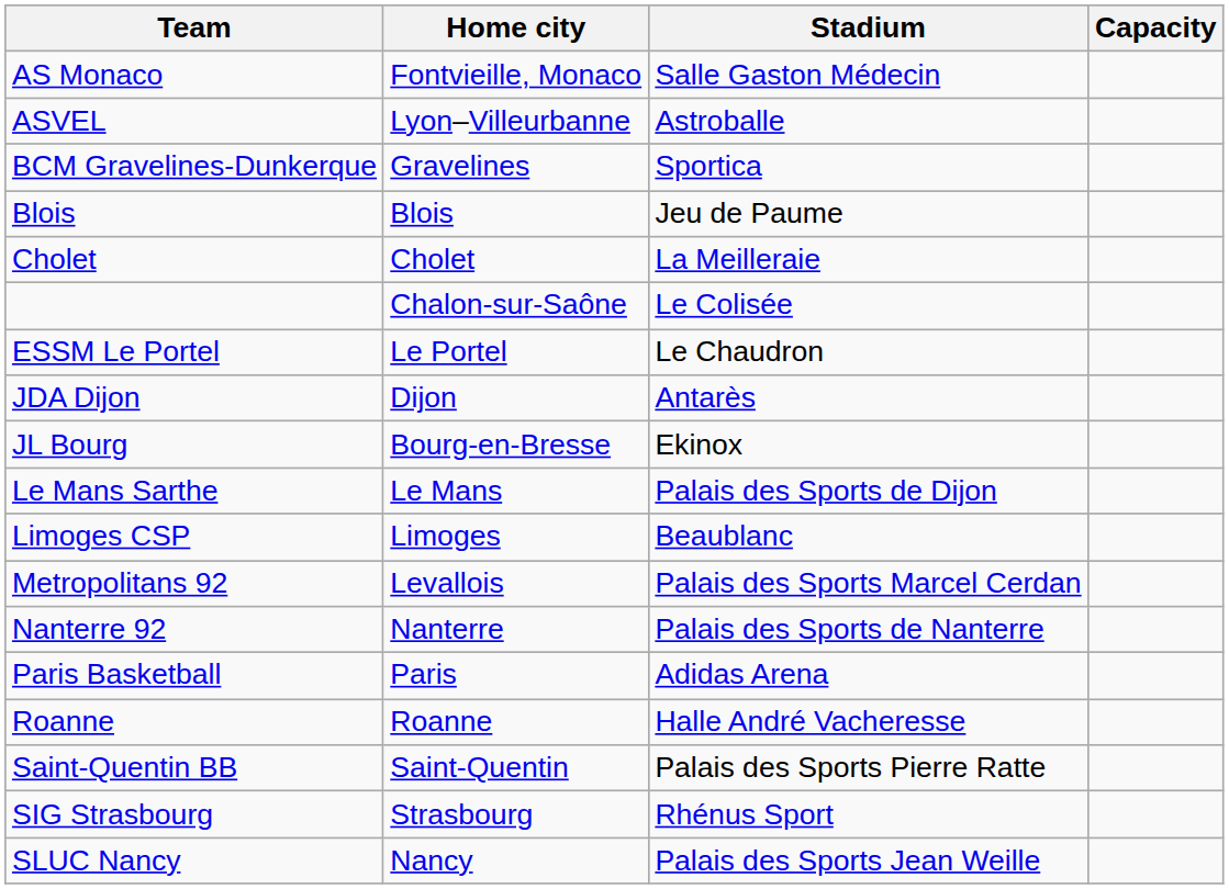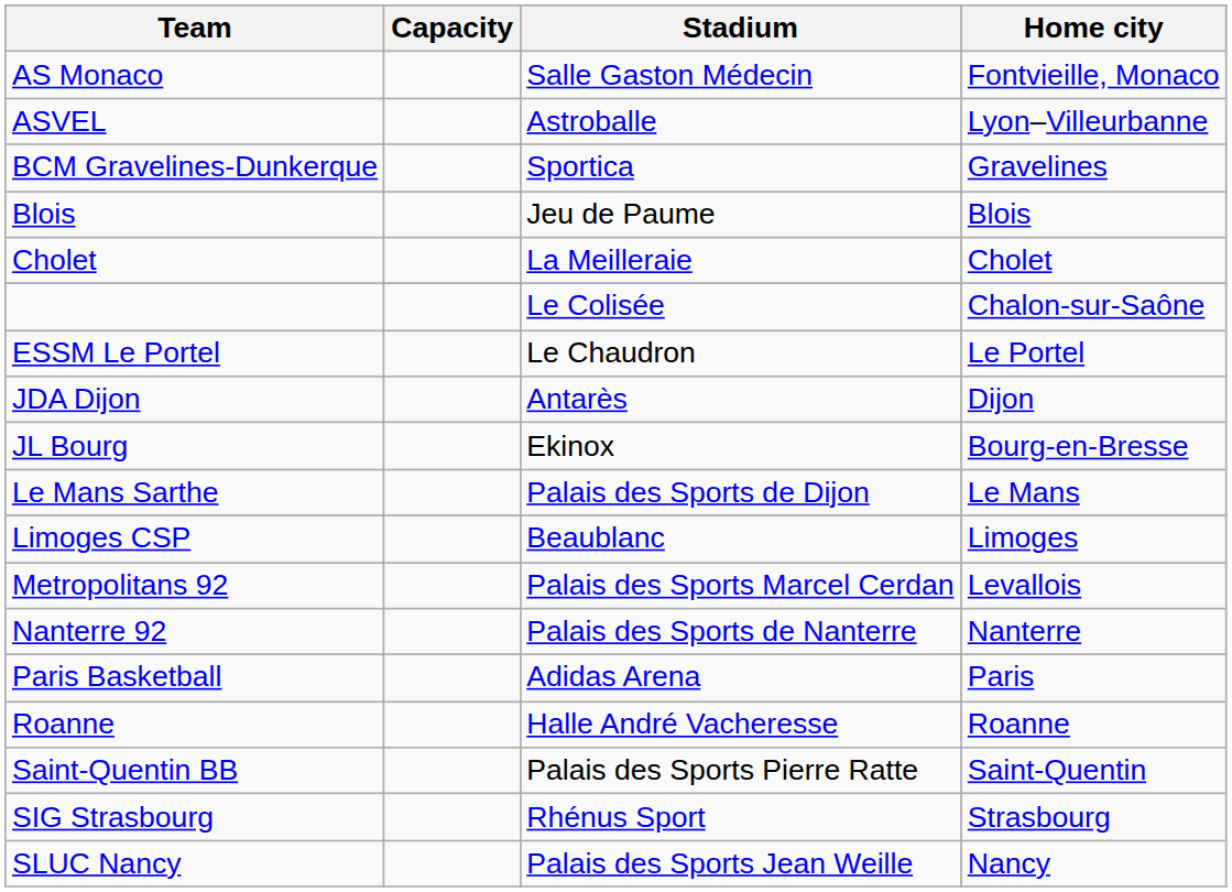columns swapped: Home city <-> Capacity
